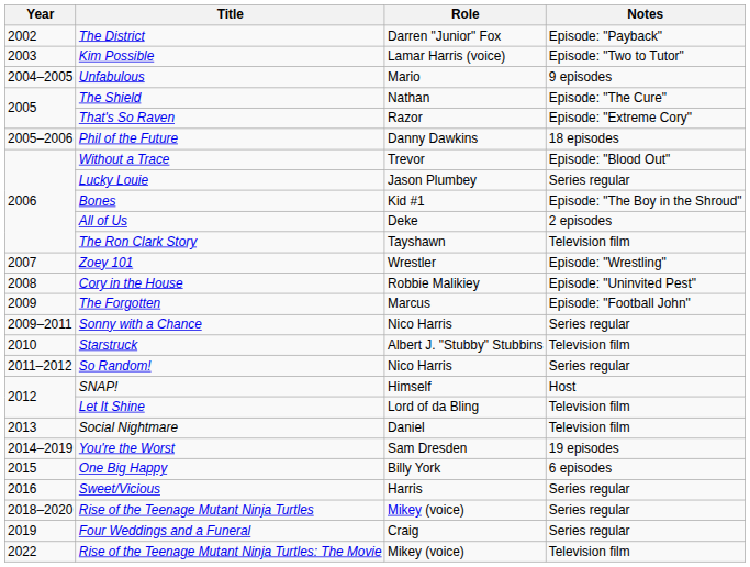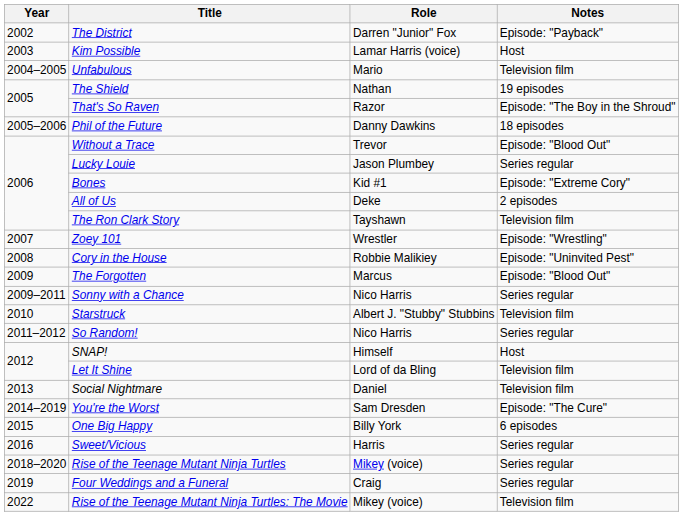Kim Possible | Notes: Episode: "Two to Tutor" -> Host
Unfabulous | Notes: 9 episodes -> Television film
The Shield | Notes: Episode: "The Cure" -> 19 episodes
That's So Raven | Notes: Episode: "Extreme Cory" -> Episode: "The Boy in the Shroud"
Bones | Notes: Episode: "The Boy in the Shroud" -> Episode: "Extreme Cory"
The Forgotten | Notes: Episode: "Football John" -> Episode: "Blood Out"
You're the Worst | Notes: 19 episodes -> Episode: "The Cure"
